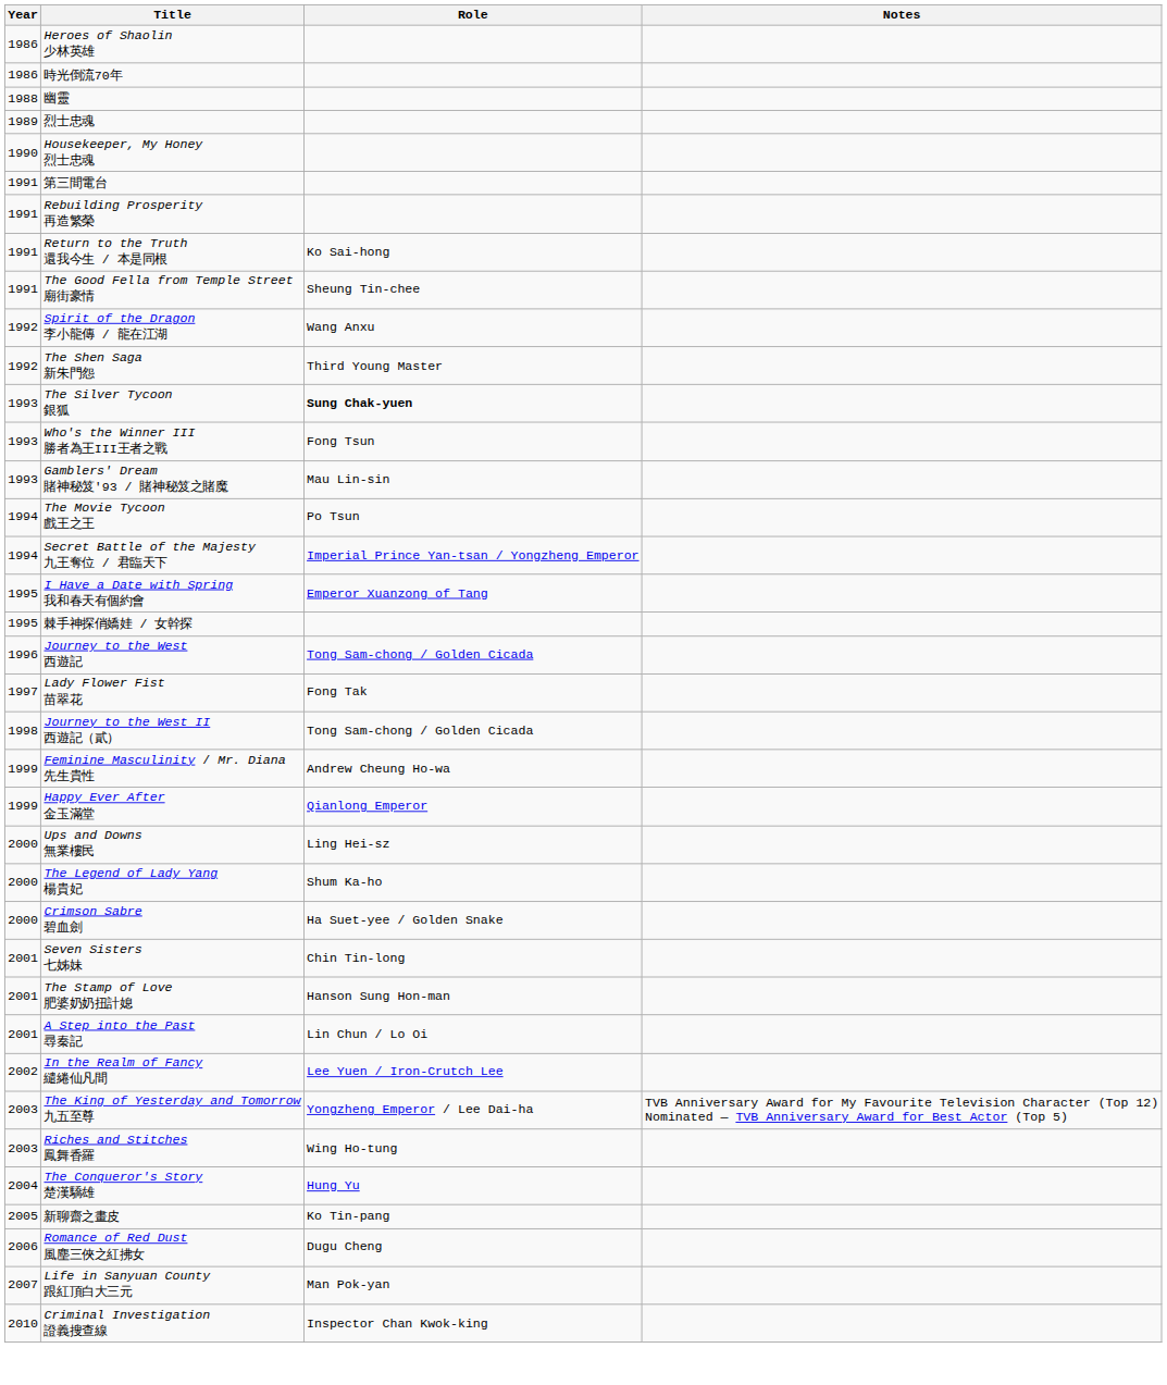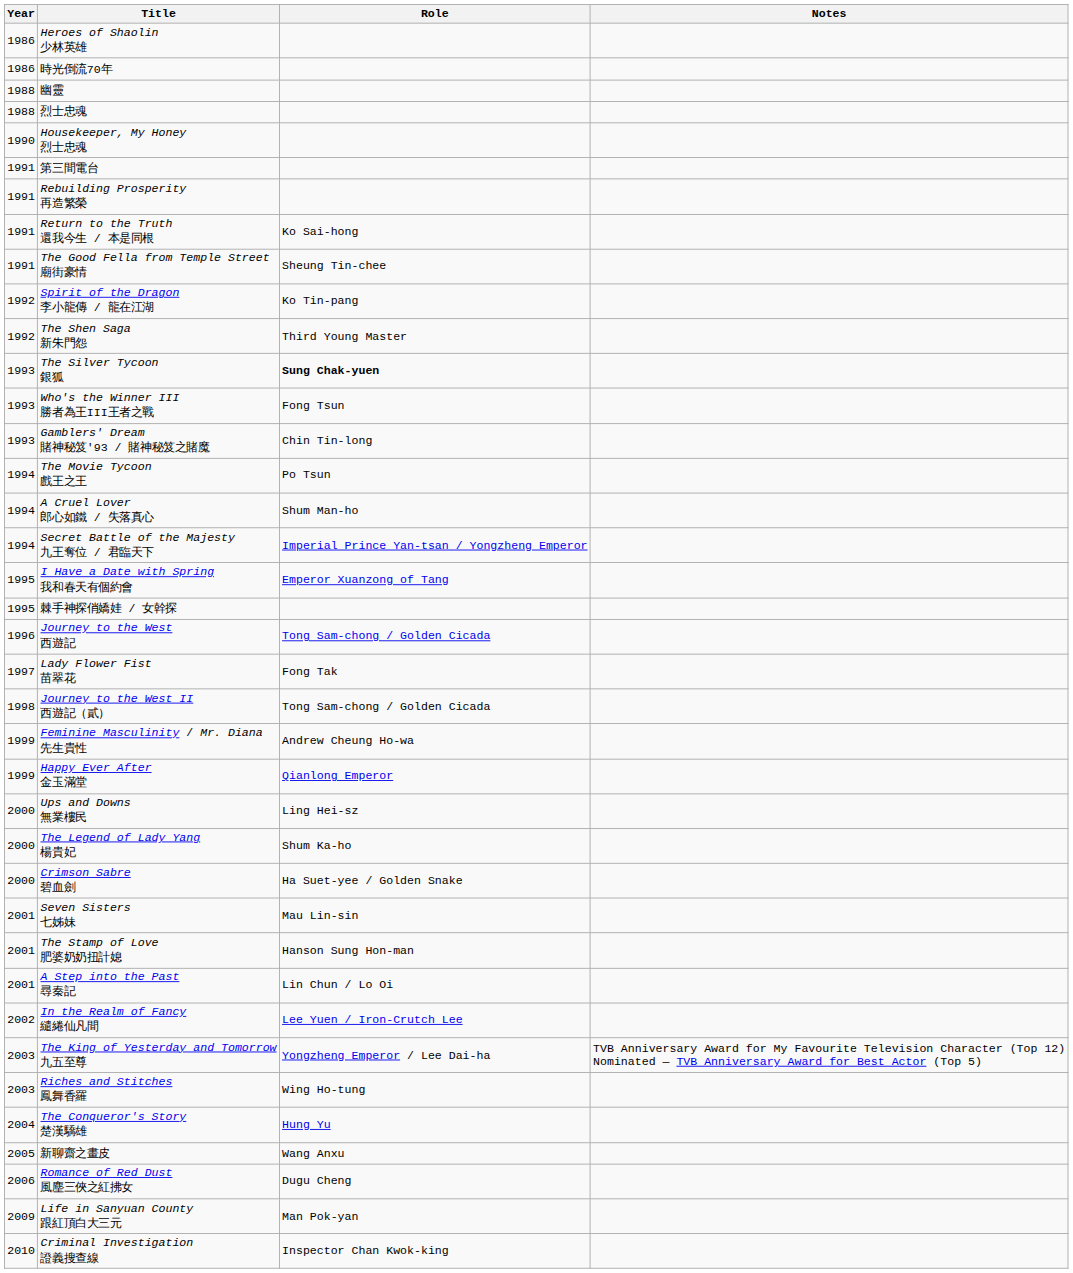烈士忠魂 | Year: 1989 -> 1988
Spirit of the Dragon 李小龍傳 / 龍在江湖 | Role: Wang Anxu -> Ko Tin-pang
Gamblers' Dream 賭神秘笈'93 / 賭神秘笈之賭魔 | Role: Mau Lin-sin -> Chin Tin-long
+ row: 1994 | A Cruel Lover 郎心如鐵 / 失落真心 | Shum Man-ho
Seven Sisters 七姊妹 | Role: Chin Tin-long -> Mau Lin-sin
新聊齋之畫皮 | Role: Ko Tin-pang -> Wang Anxu
Life in Sanyuan County 跟紅頂白大三元 | Year: 2007 -> 2009
